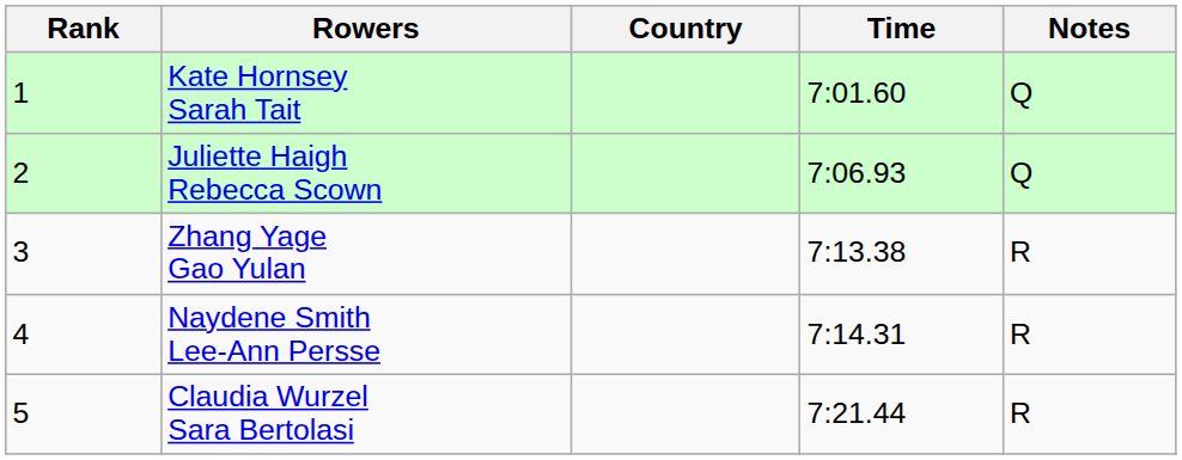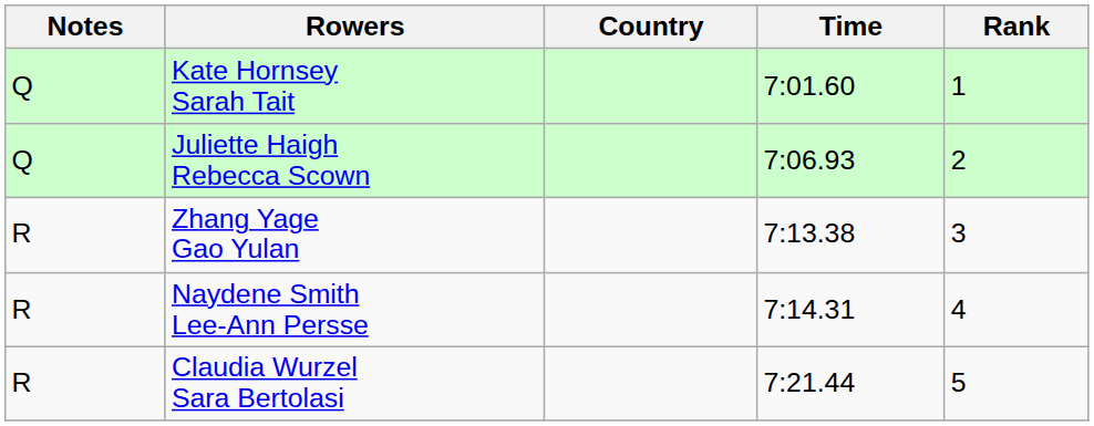columns swapped: Rank <-> Notes
